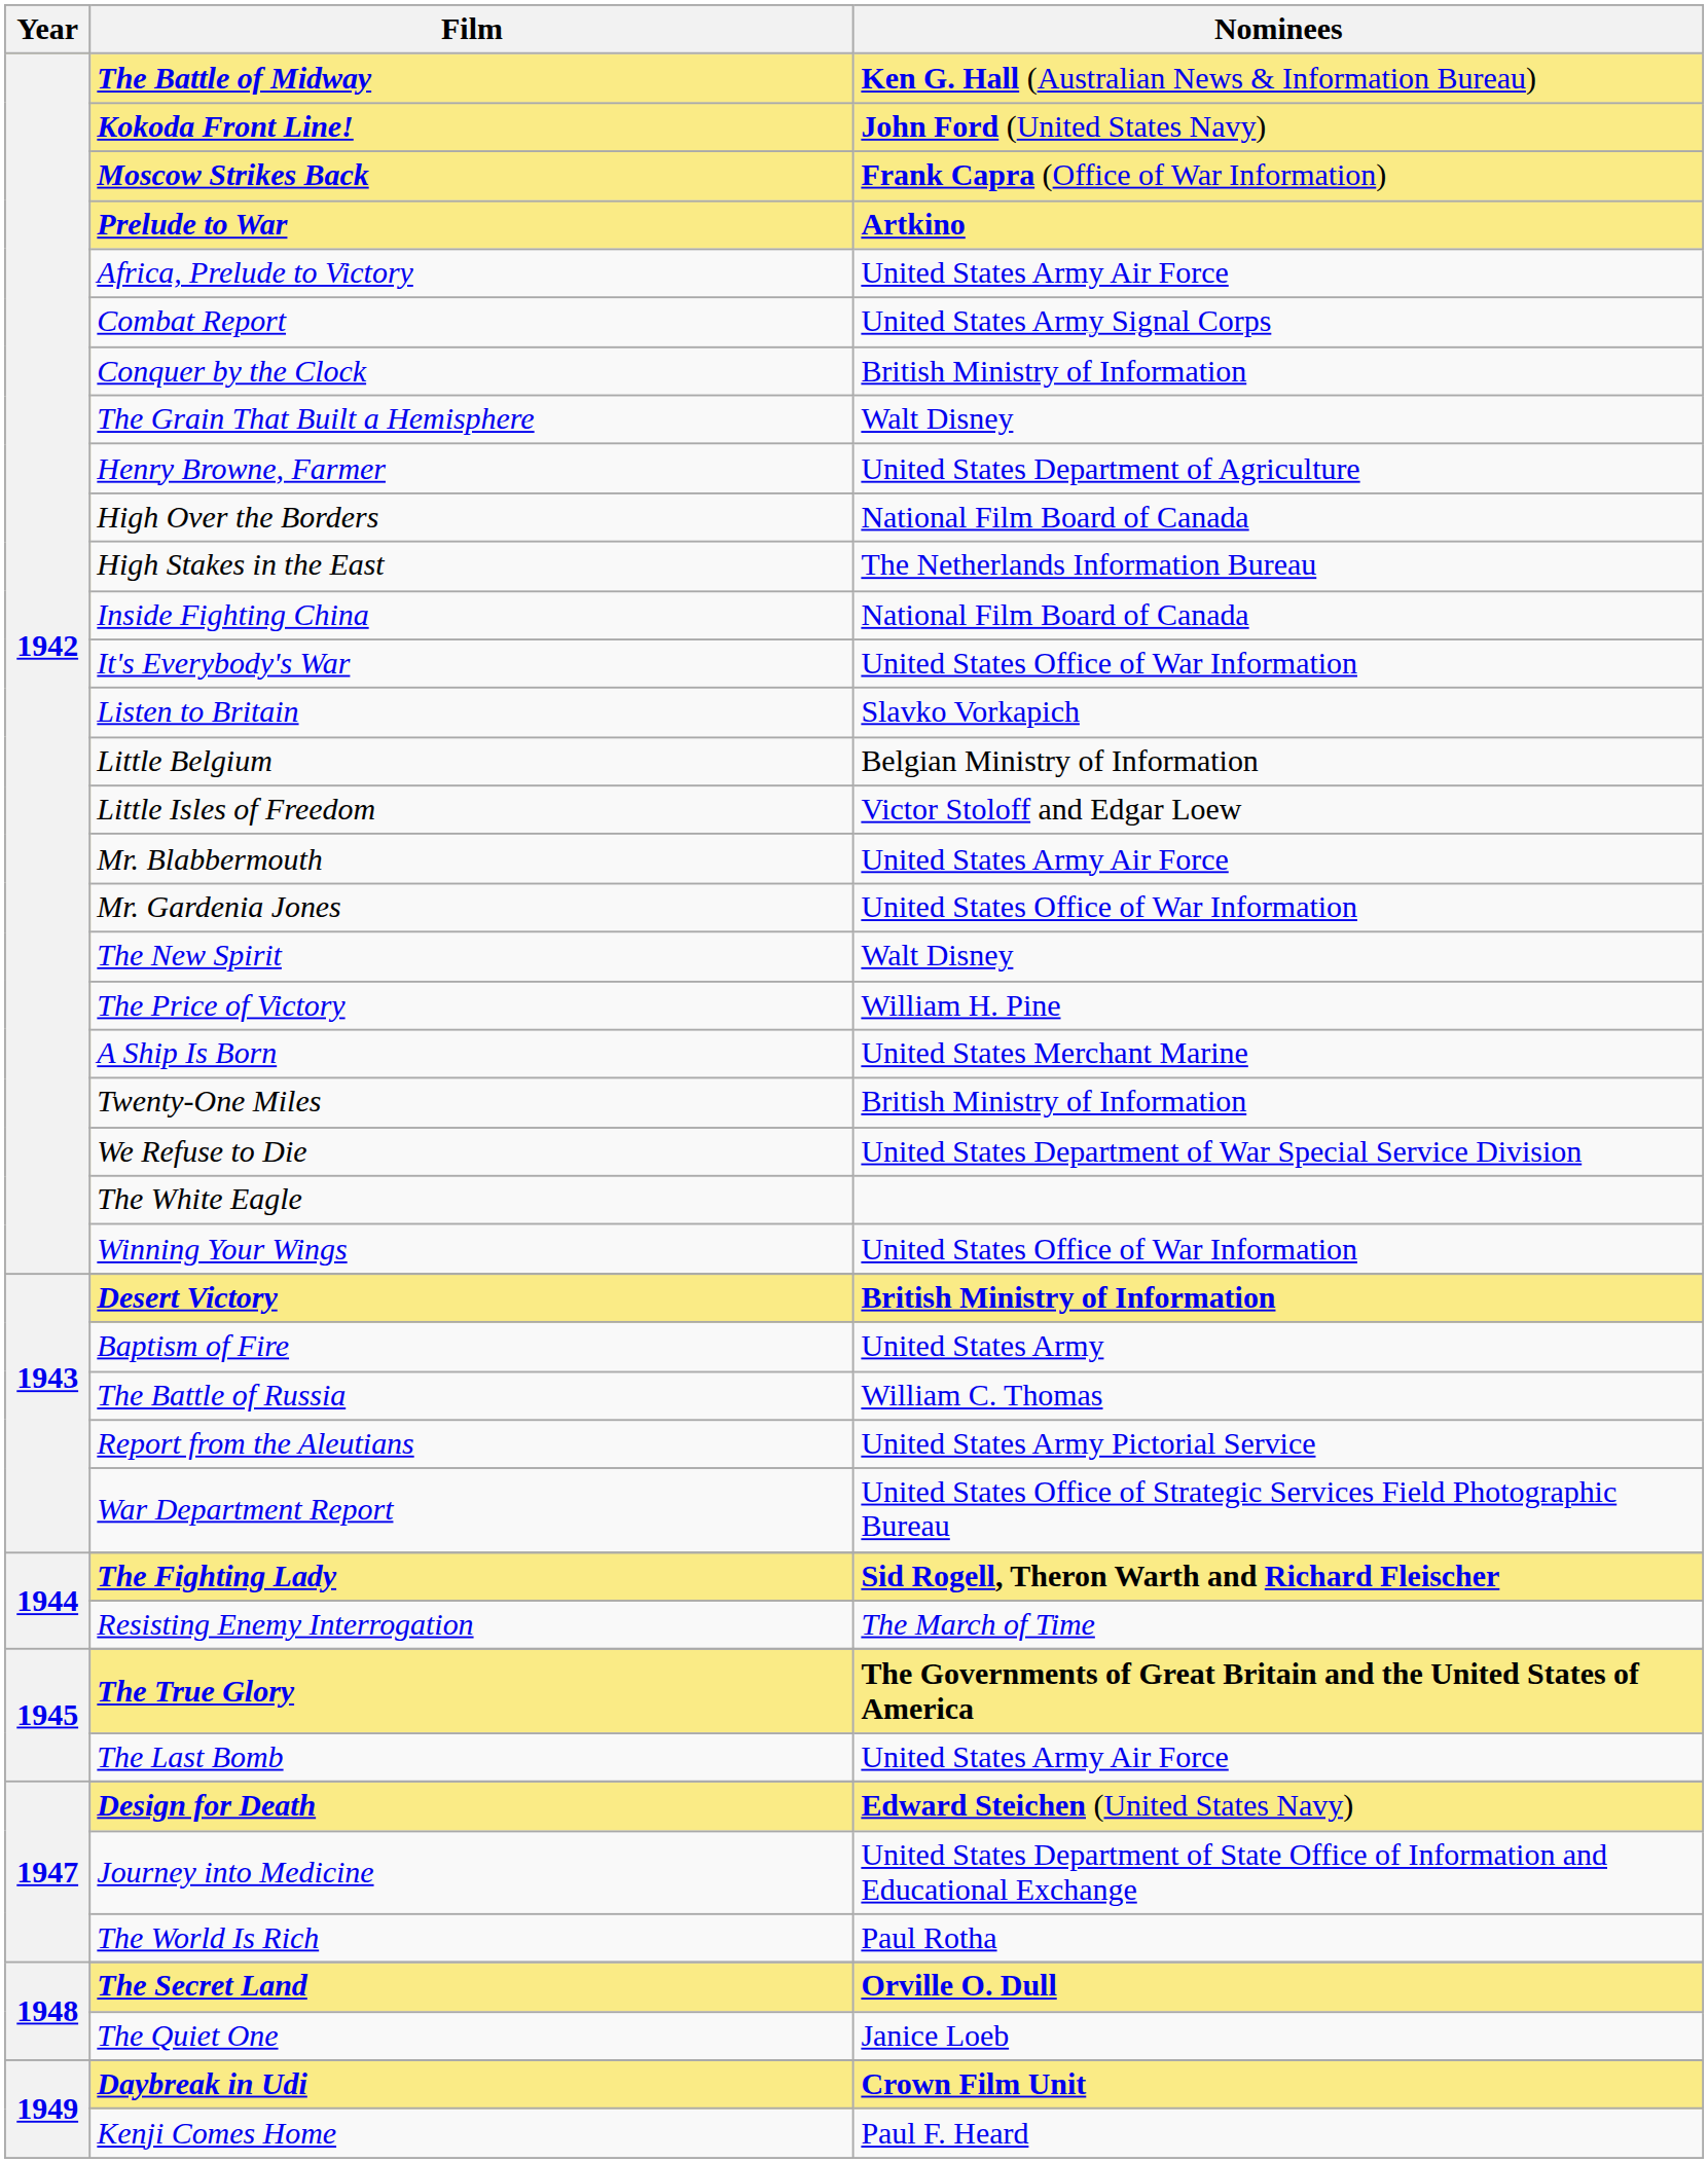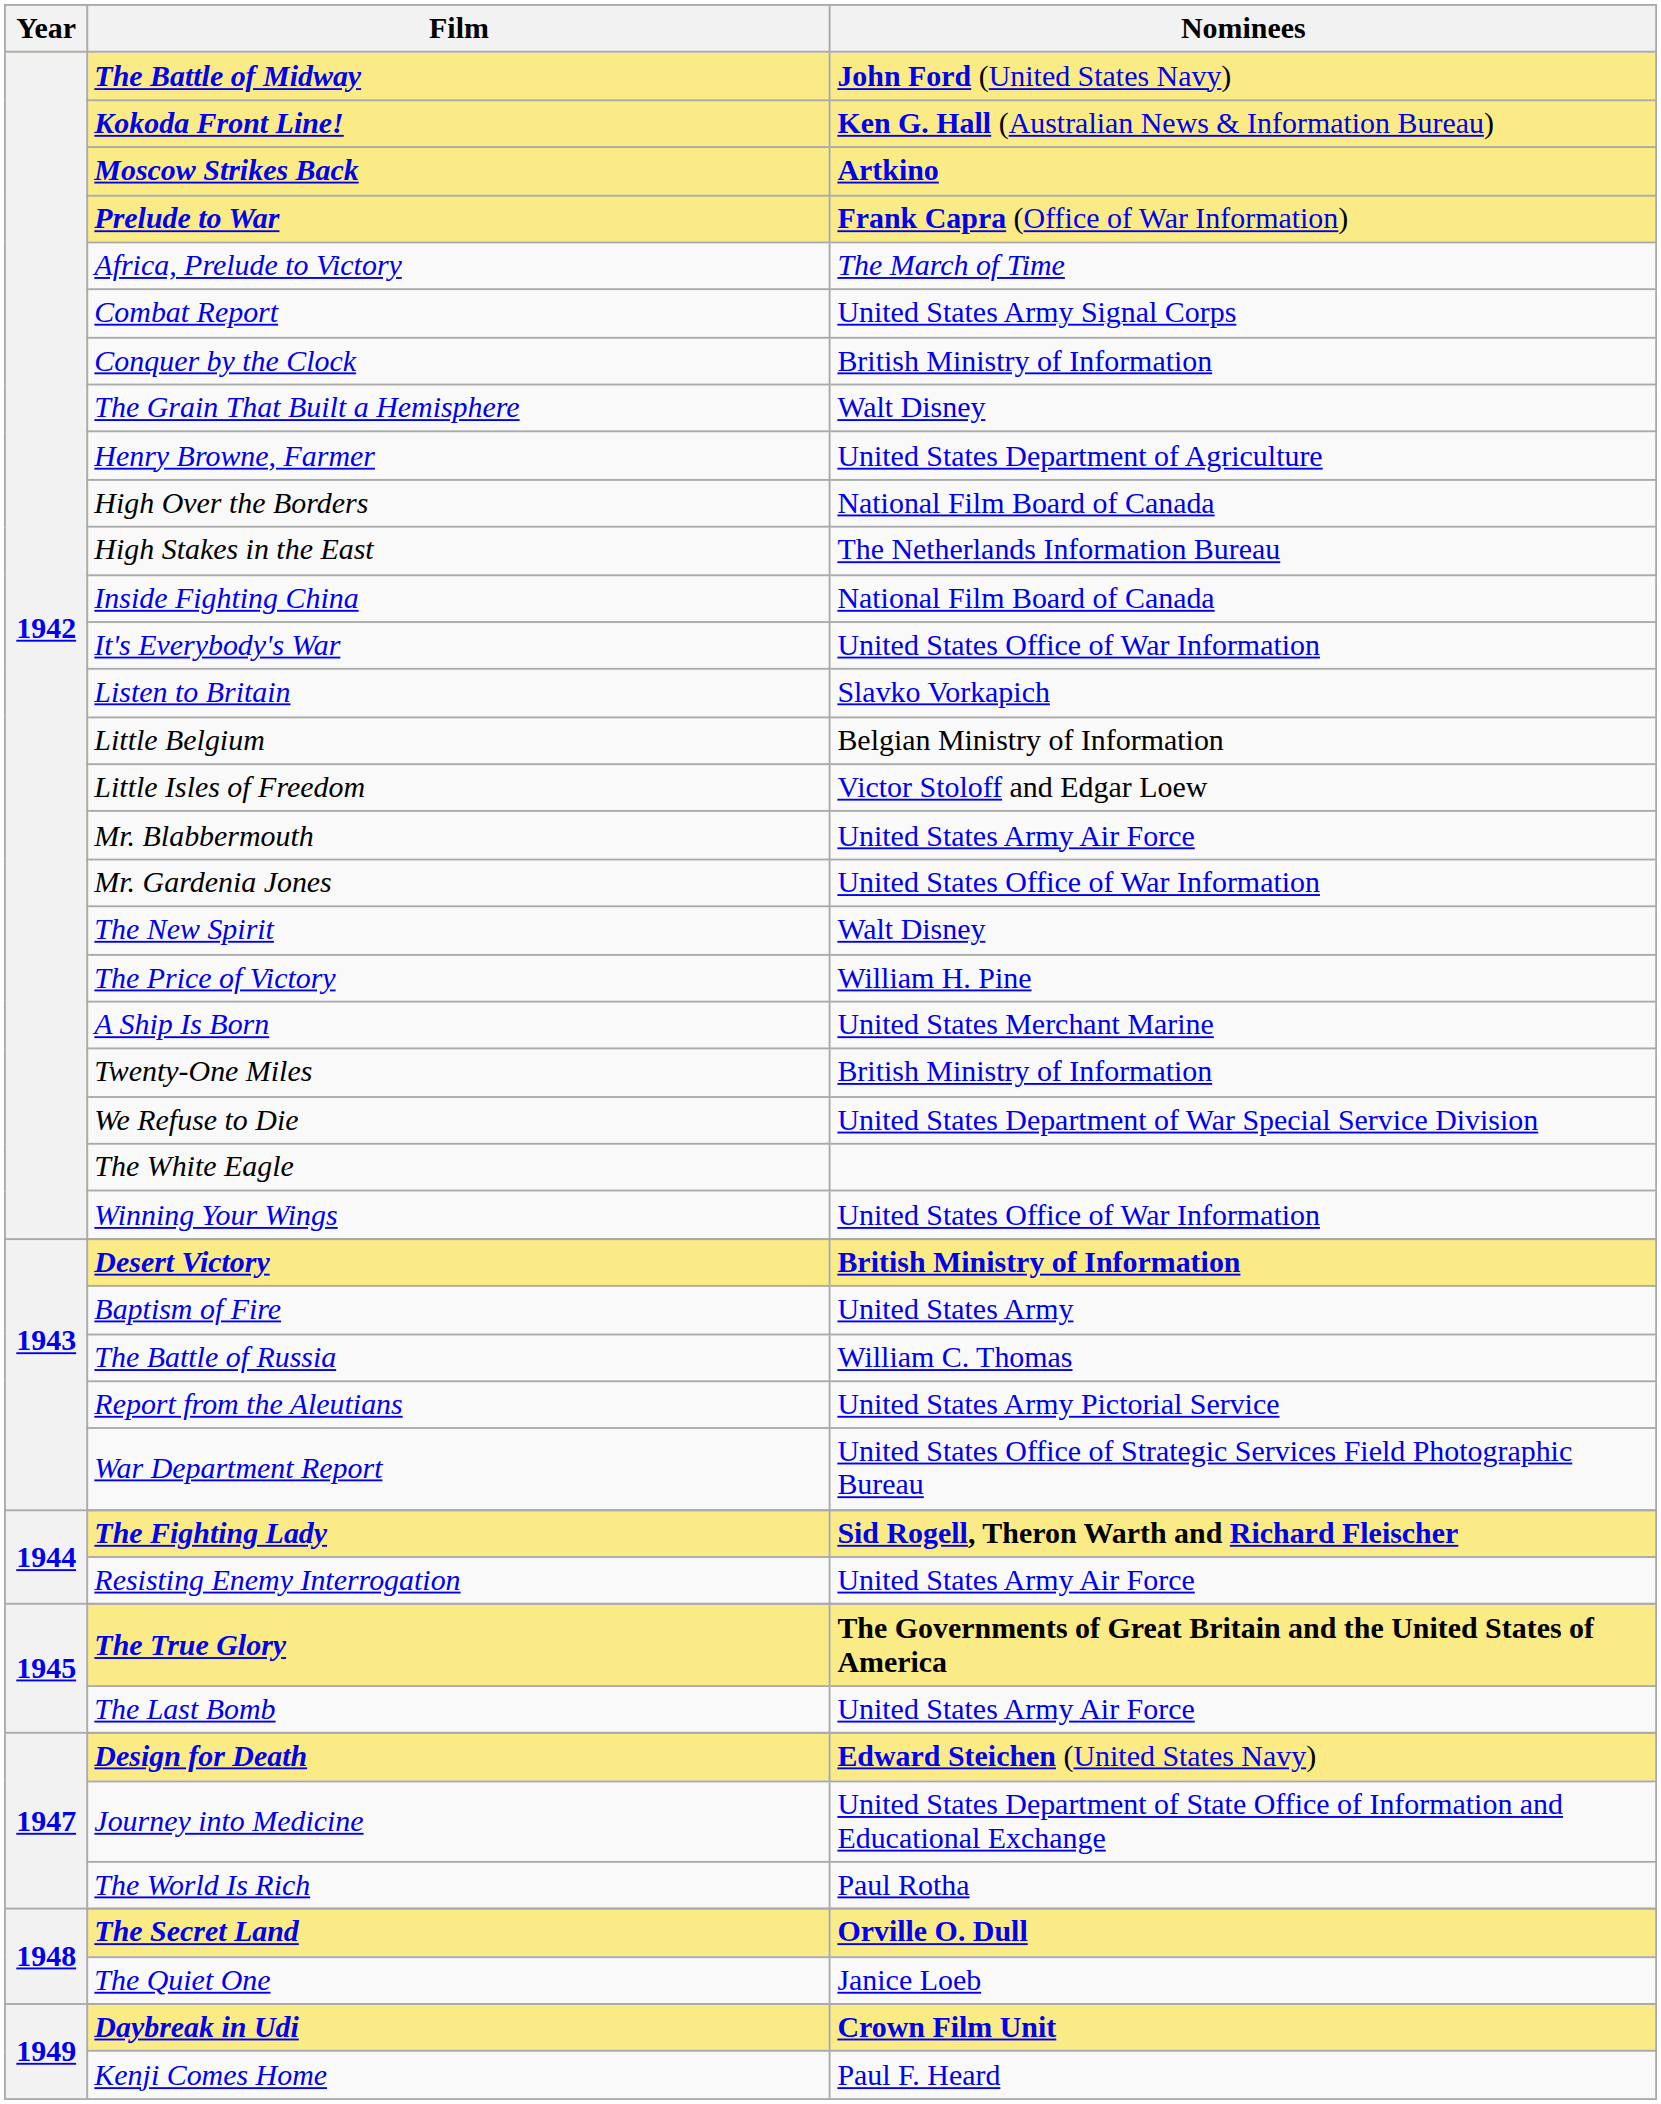The Battle of Midway | Nominees: Ken G. Hall (Australian News & Information Bureau) -> John Ford (United States Navy)
Kokoda Front Line! | Nominees: John Ford (United States Navy) -> Ken G. Hall (Australian News & Information Bureau)
Moscow Strikes Back | Nominees: Frank Capra (Office of War Information) -> Artkino
Prelude to War | Nominees: Artkino -> Frank Capra (Office of War Information)
Africa, Prelude to Victory | Nominees: United States Army Air Force -> The March of Time
Resisting Enemy Interrogation | Nominees: The March of Time -> United States Army Air Force
